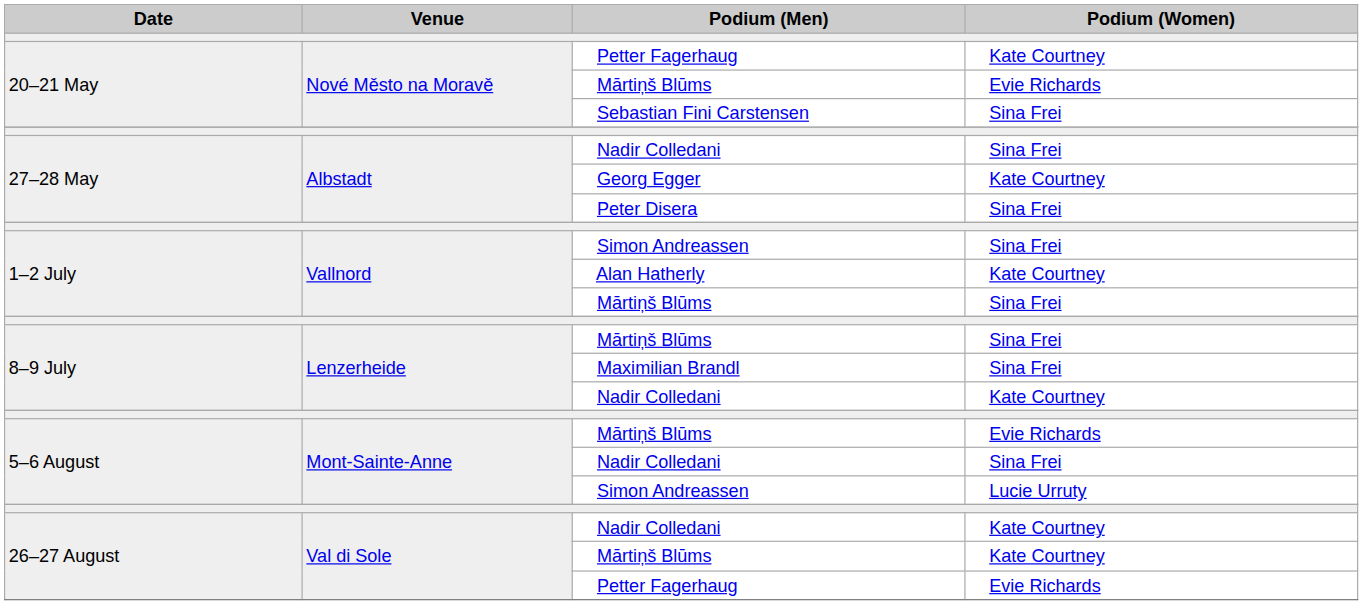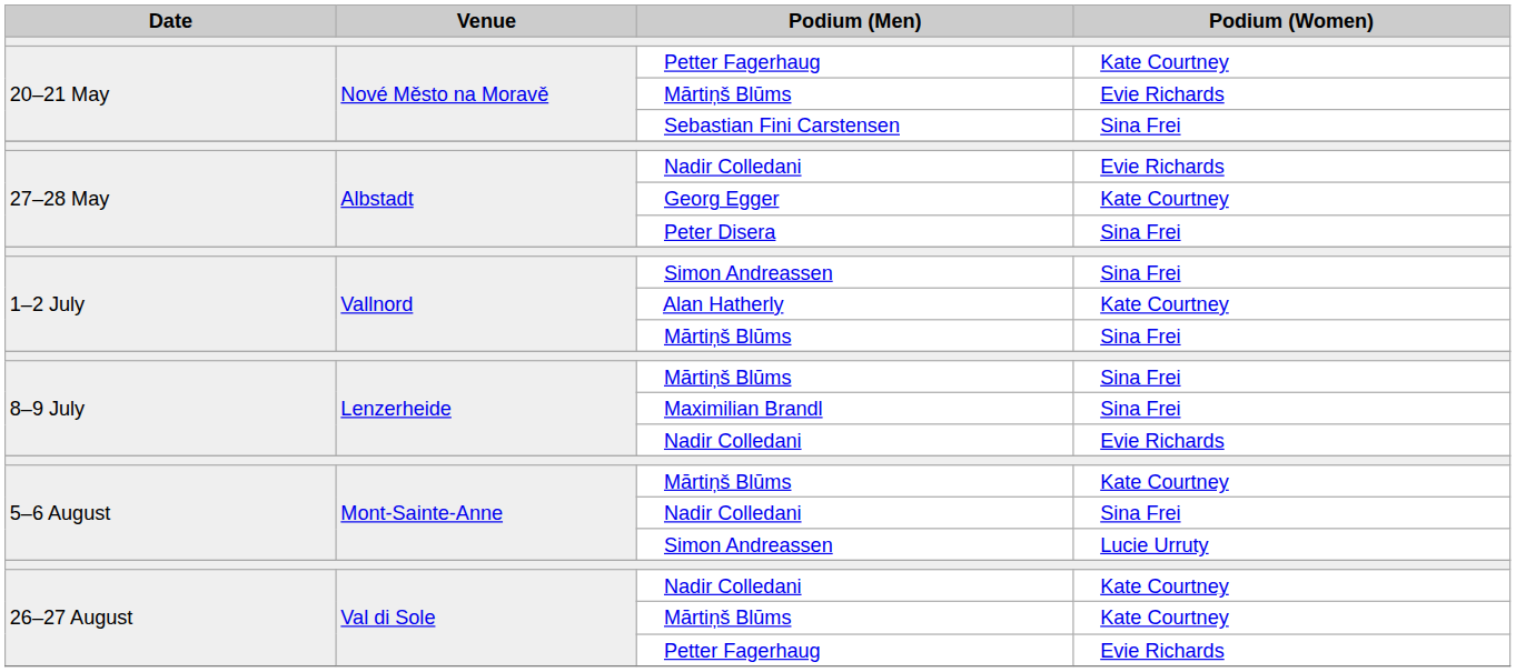27–28 May / Nadir Colledani | Podium (Women): Sina Frei -> Evie Richards
8–9 July / Nadir Colledani | Podium (Women): Kate Courtney -> Evie Richards
5–6 August / Mārtiņš Blūms | Podium (Women): Evie Richards -> Kate Courtney
